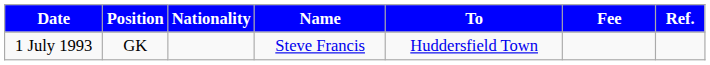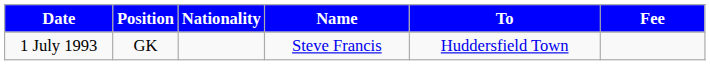- column: Ref.
